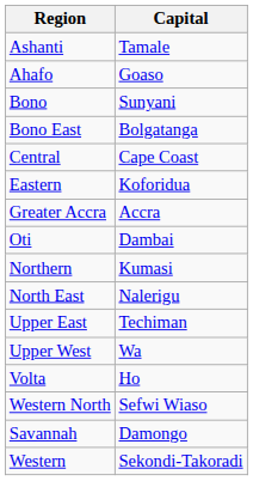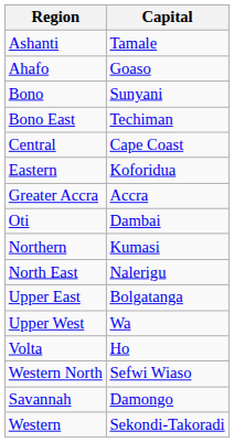Bono East | Capital: Bolgatanga -> Techiman
Upper East | Capital: Techiman -> Bolgatanga
